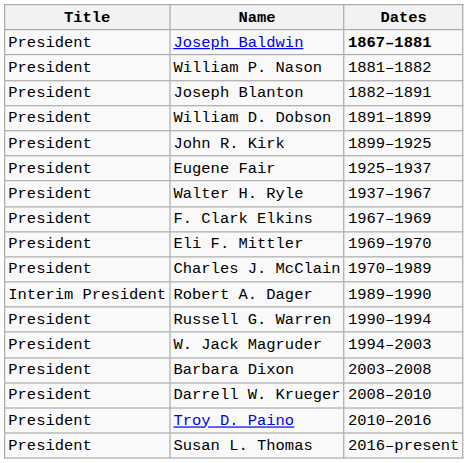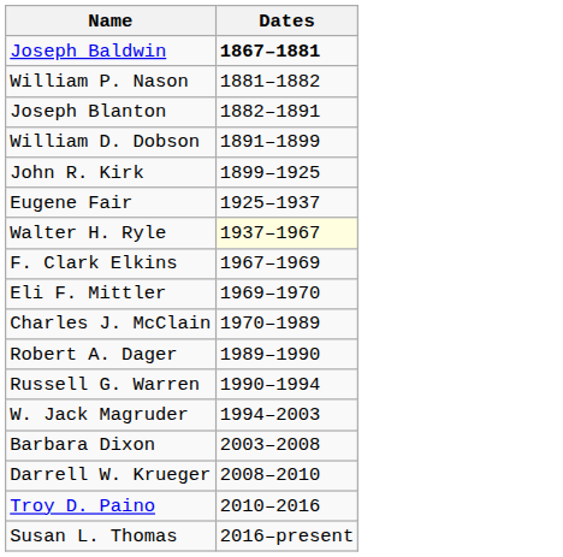- column: Title | President | President | President | President | President | President | President | President | President | President | Interim President | President | President | President | President | President | President
Walter H. Ryle | Dates: no background -> lightyellow background
